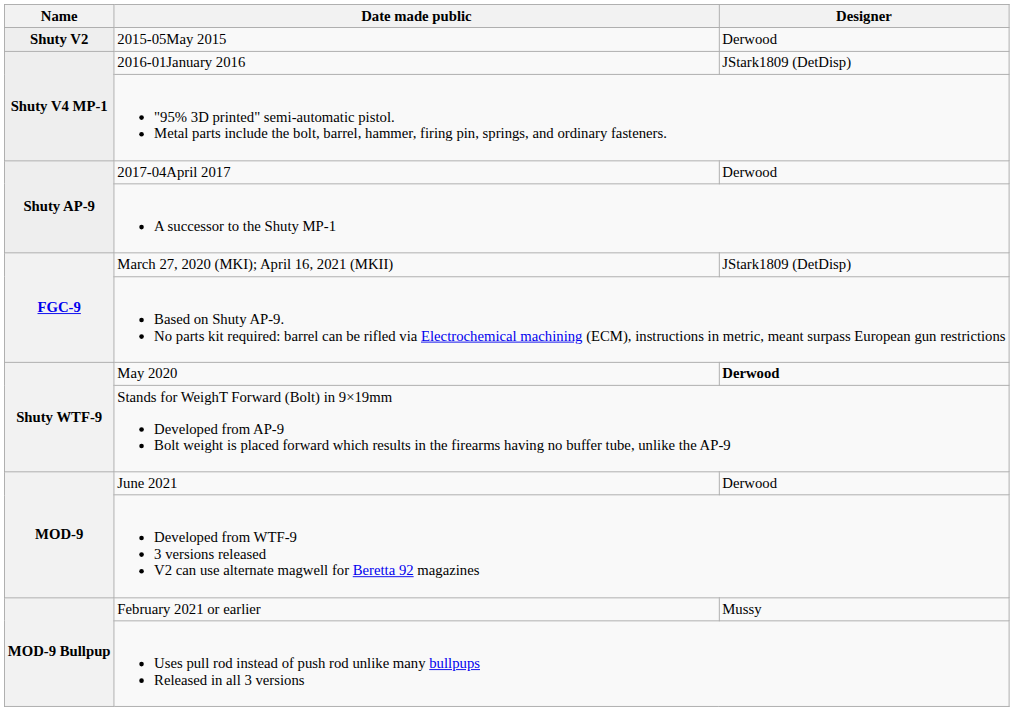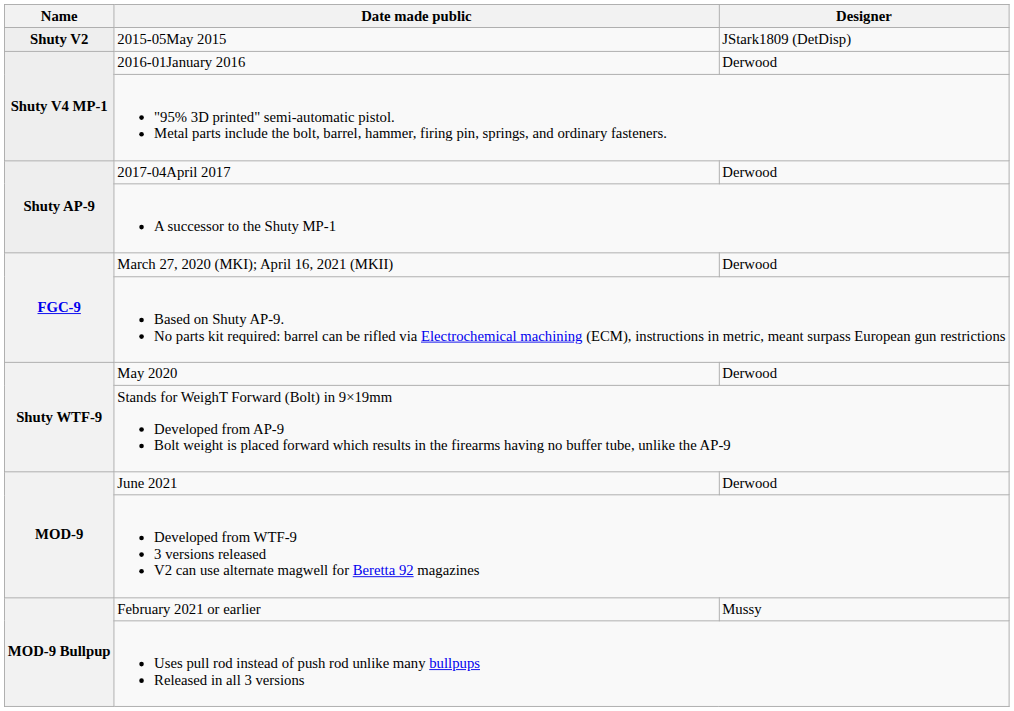2015-05May 2015 | Designer: Derwood -> JStark1809 (DetDisp)
2016-01January 2016 | Designer: JStark1809 (DetDisp) -> Derwood
March 27, 2020 (MKI); April 16, 2021 (MKII) | Designer: JStark1809 (DetDisp) -> Derwood
May 2020 | Designer: bold -> normal
